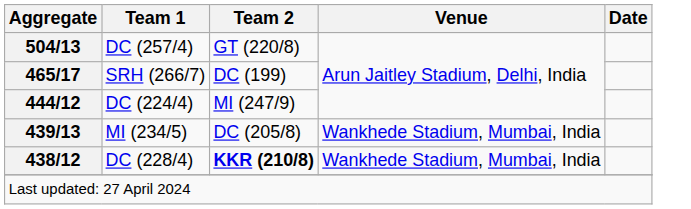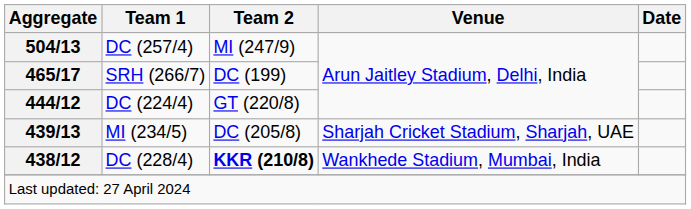DC (257/4) | Team 2: GT (220/8) -> MI (247/9)
DC (224/4) | Team 2: MI (247/9) -> GT (220/8)
MI (234/5) | Venue: Wankhede Stadium, Mumbai, India -> Sharjah Cricket Stadium, Sharjah, UAE
